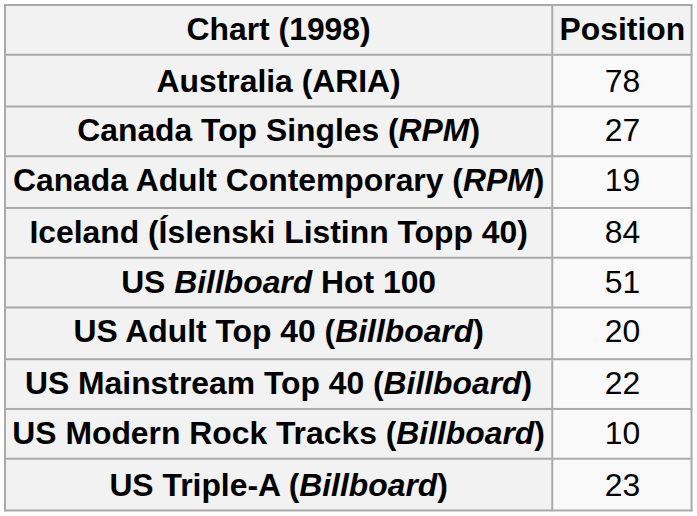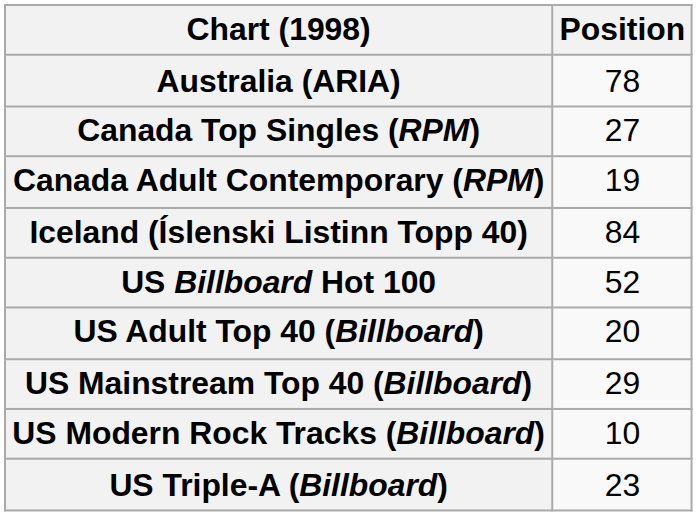US Billboard Hot 100 | Position: 51 -> 52
US Mainstream Top 40 (Billboard) | Position: 22 -> 29
